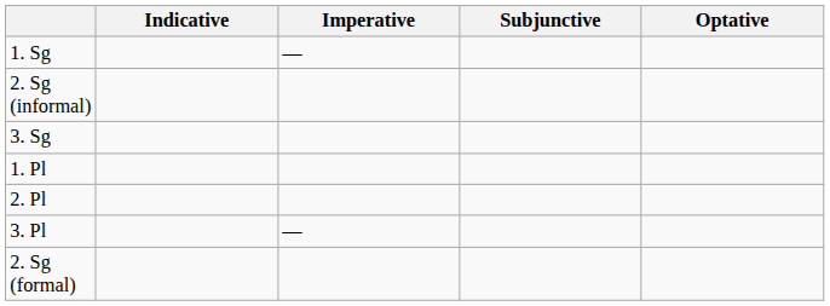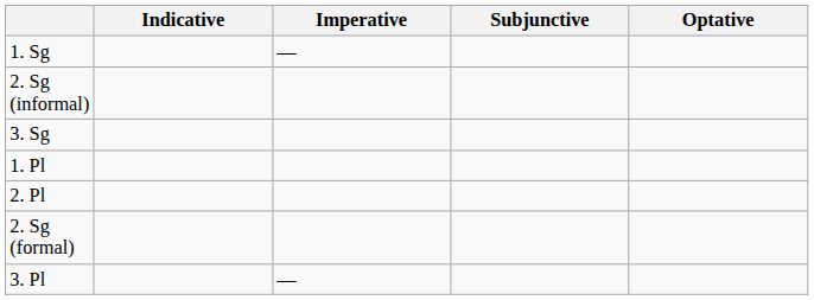rows swapped: 3. Pl <-> 2. Sg (formal)
